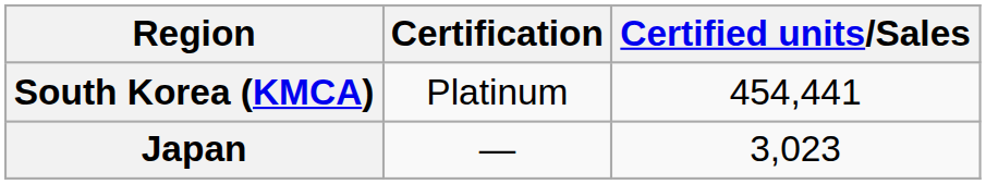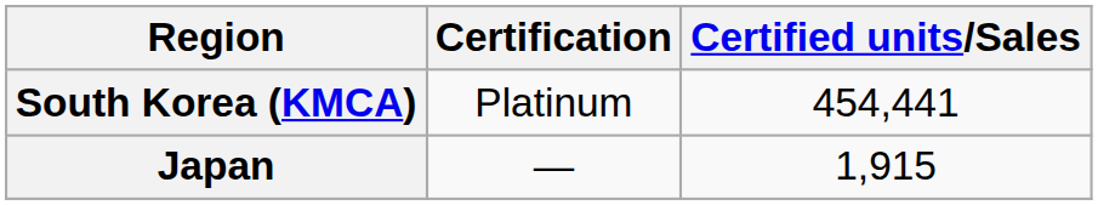Japan | Certified units/Sales: 3,023 -> 1,915
